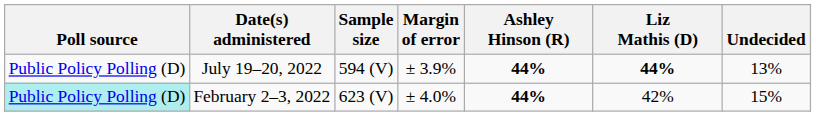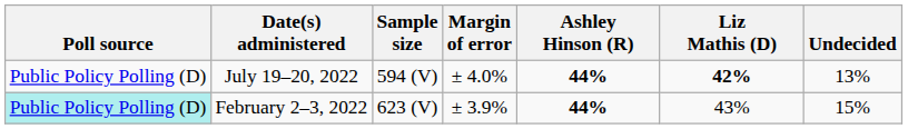July 19–20, 2022 | Margin of error: ± 3.9% -> ± 4.0%
July 19–20, 2022 | Liz Mathis (D): 44% -> 42%
February 2–3, 2022 | Margin of error: ± 4.0% -> ± 3.9%
February 2–3, 2022 | Liz Mathis (D): 42% -> 43%
